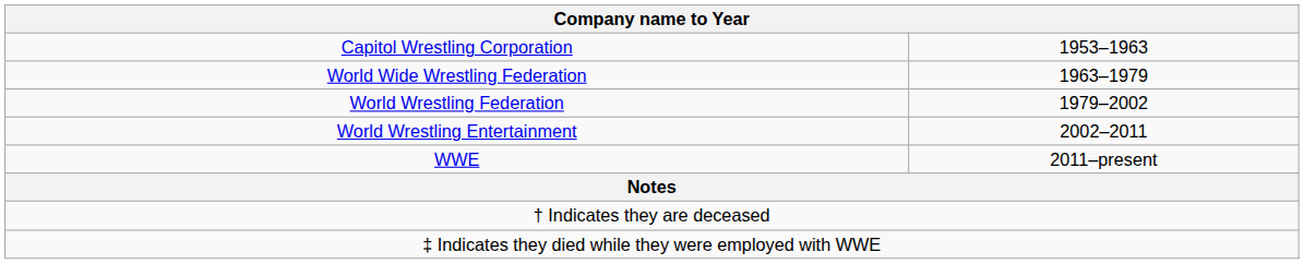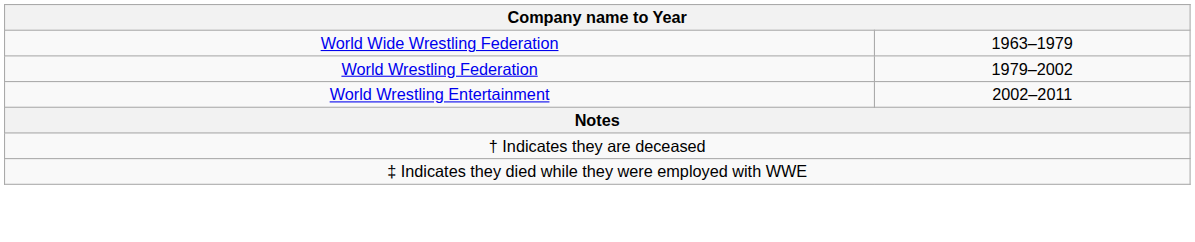- row: Capitol Wrestling Corporation | 1953–1963
- row: WWE | 2011–present
